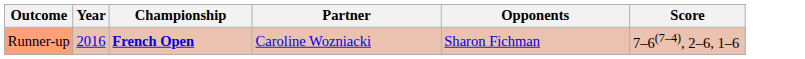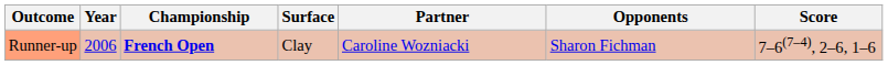+ column: Surface | Clay
Runner-up | Year: 2016 -> 2006
